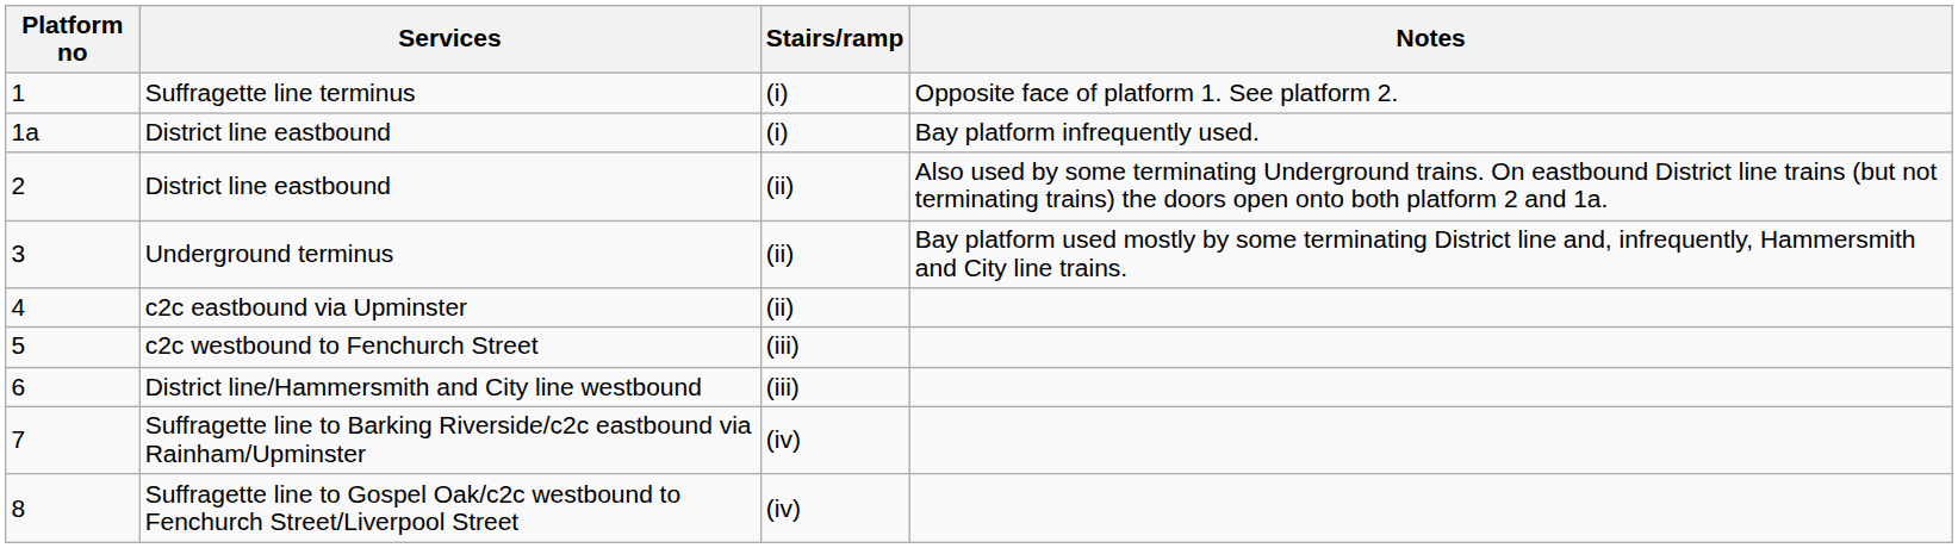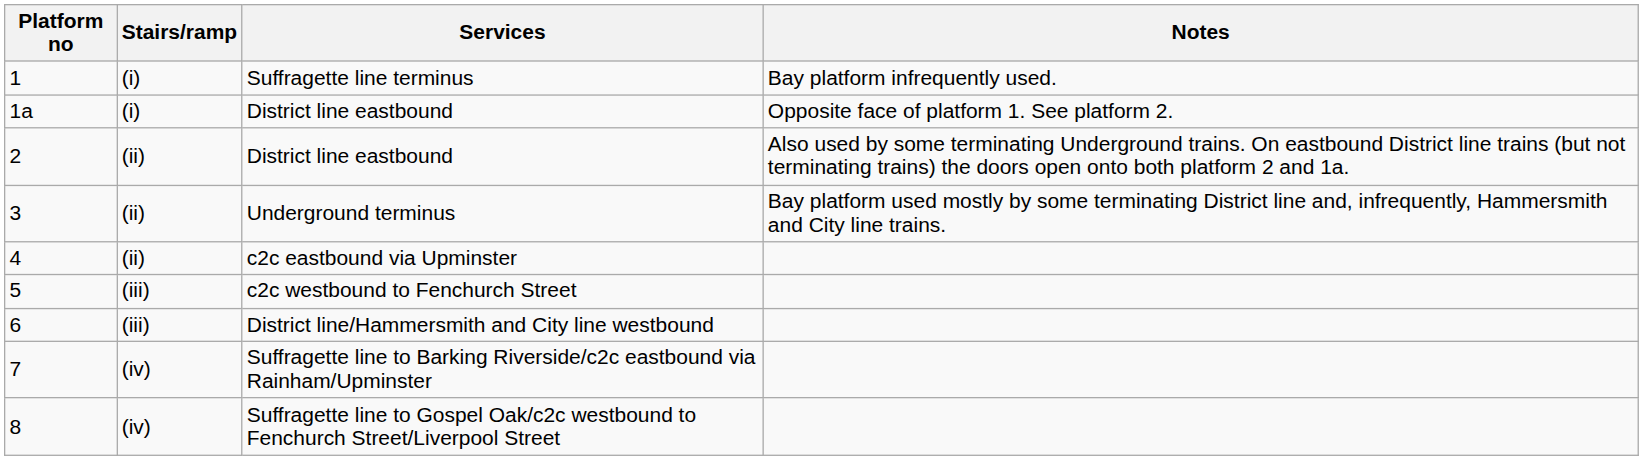columns swapped: Stairs/ramp <-> Services
1 | Notes: Opposite face of platform 1. See platform 2. -> Bay platform infrequently used.
1a | Notes: Bay platform infrequently used. -> Opposite face of platform 1. See platform 2.
